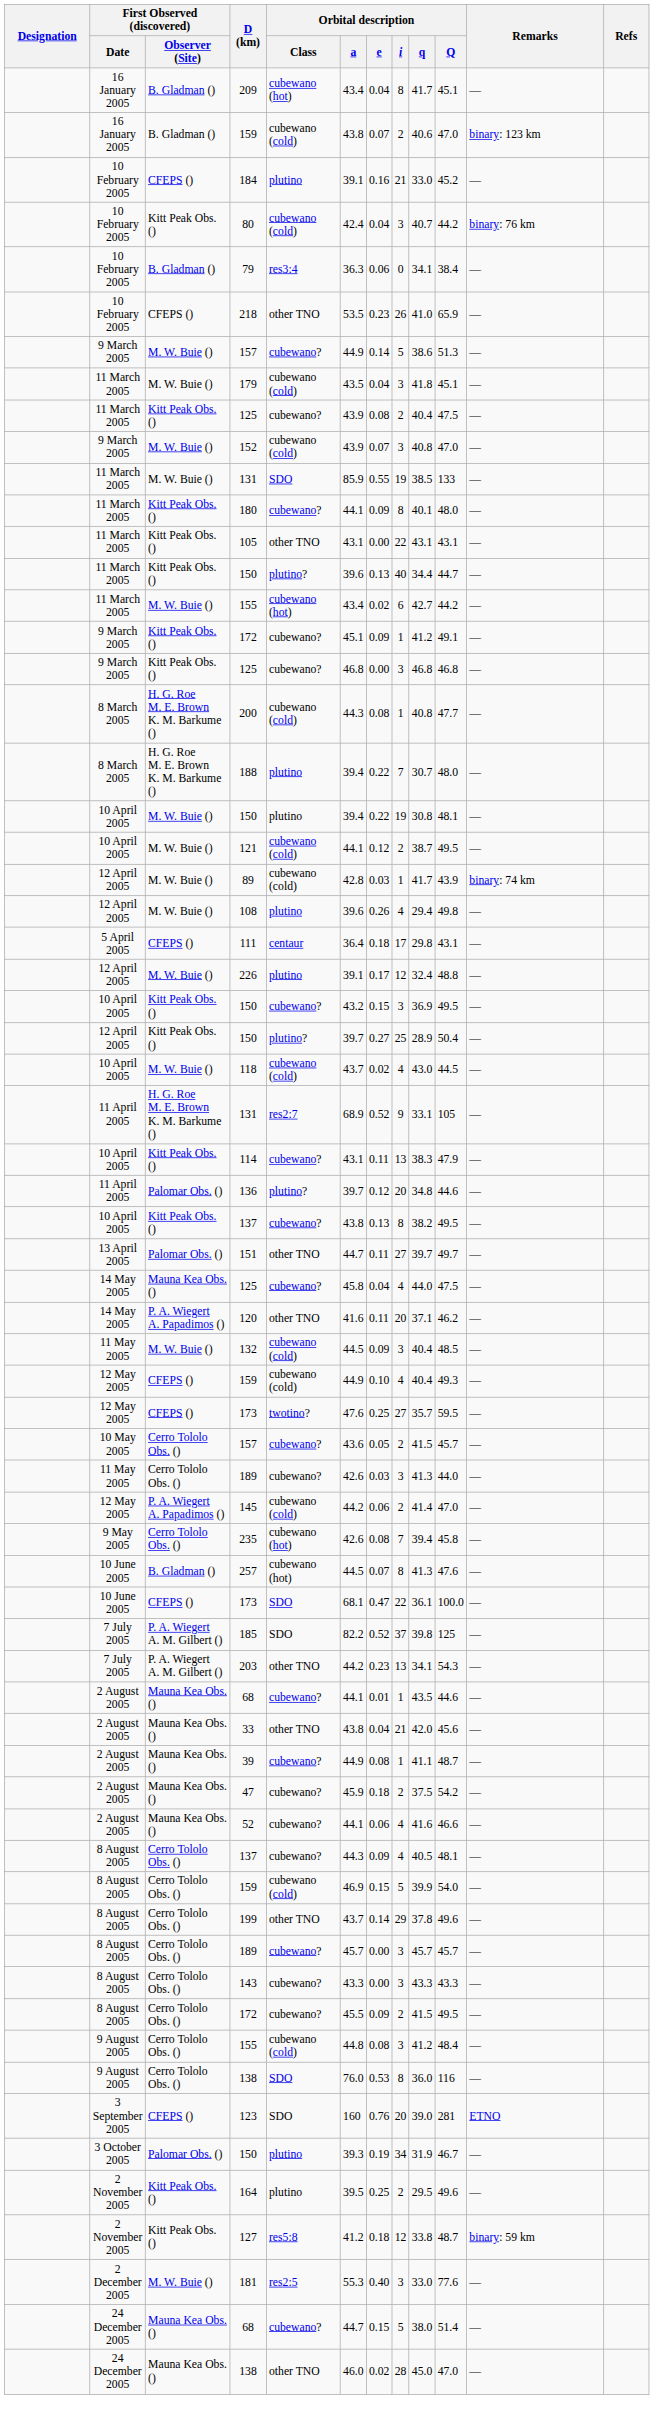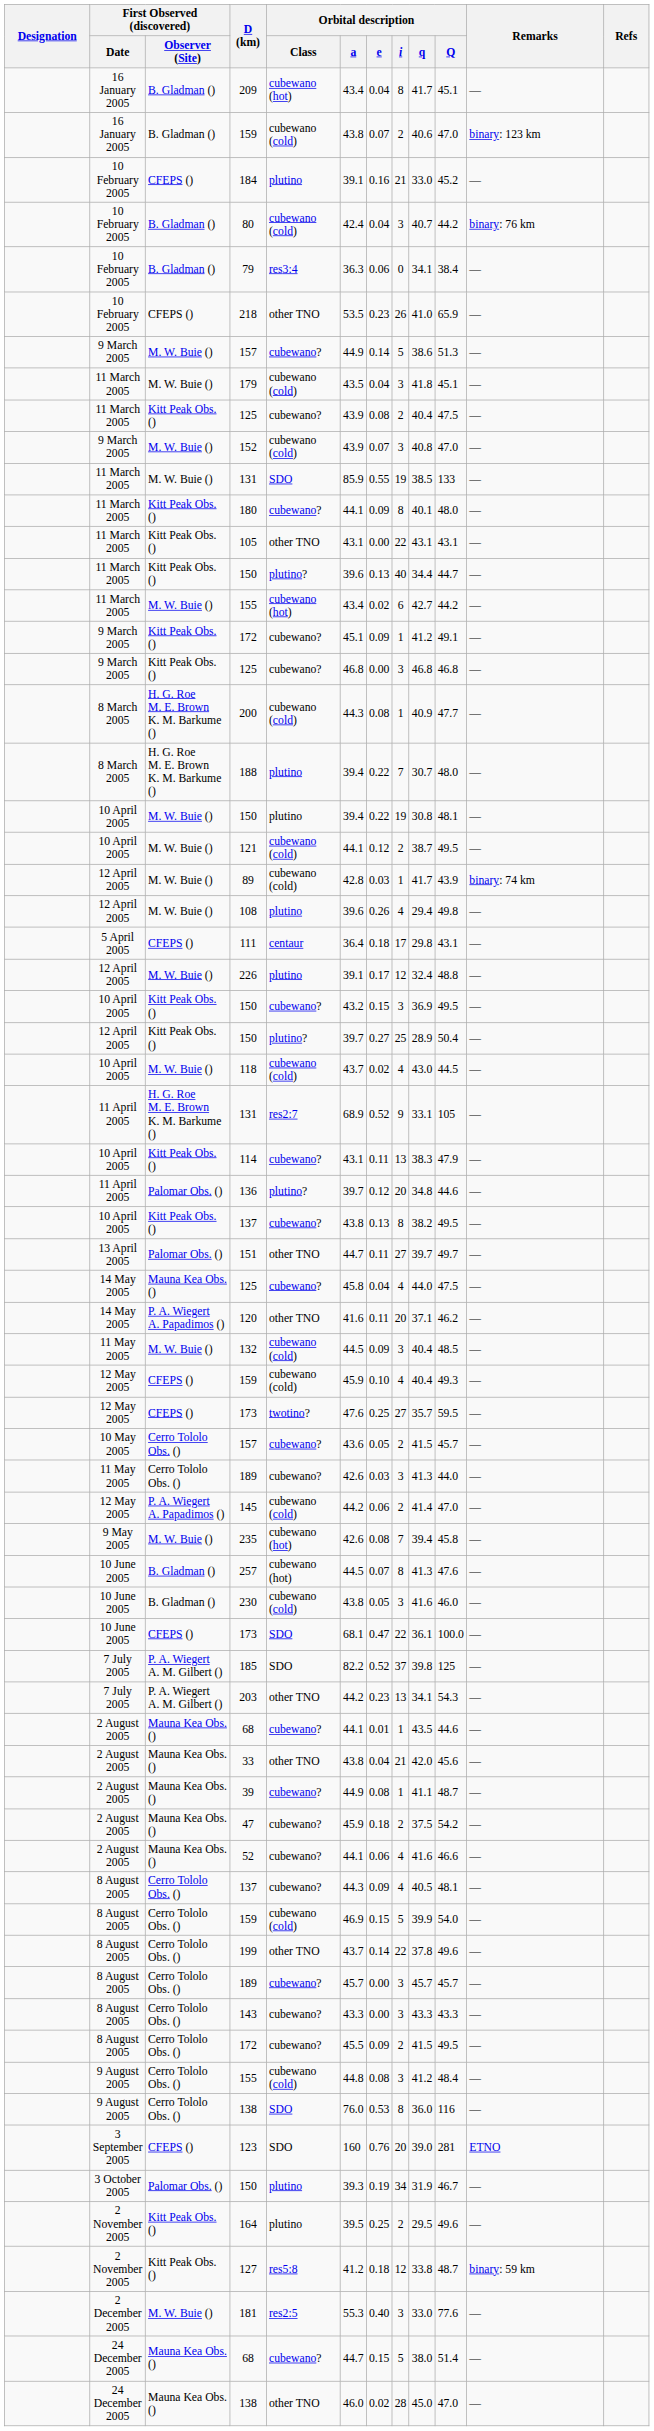80 | First Observed (discovered) / Observer (Site): Kitt Peak Obs. () -> B. Gladman ()
200 | Orbital description / q: 40.8 -> 40.9
12 May 2005 / 159 | Orbital description / a: 44.9 -> 45.9
235 | First Observed (discovered) / Observer (Site): Cerro Tololo Obs. () -> M. W. Buie ()
+ row: 10 June 2005 | B. Gladman () | 230 | cubewano (cold) | 43.8 | 0.05 | 3 | 41.6 | 46.0 | —
199 | Orbital description / i: 29 -> 22
